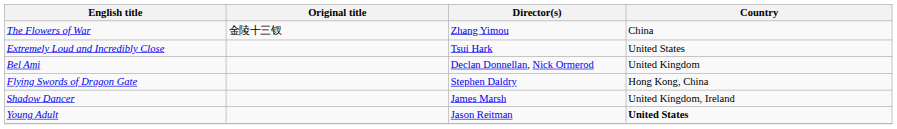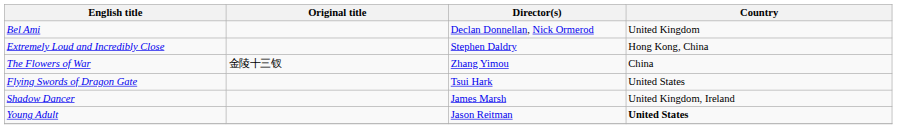rows swapped: Bel Ami <-> The Flowers of War
Extremely Loud and Incredibly Close | Director(s): Tsui Hark -> Stephen Daldry
Extremely Loud and Incredibly Close | Country: United States -> Hong Kong, China
Flying Swords of Dragon Gate | Director(s): Stephen Daldry -> Tsui Hark
Flying Swords of Dragon Gate | Country: Hong Kong, China -> United States
